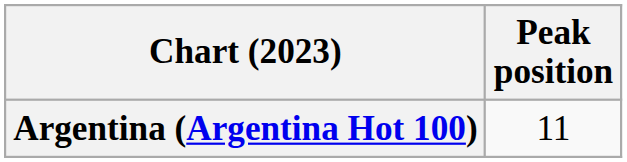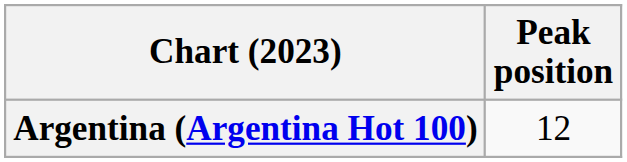Argentina (Argentina Hot 100) | Peak position: 11 -> 12
